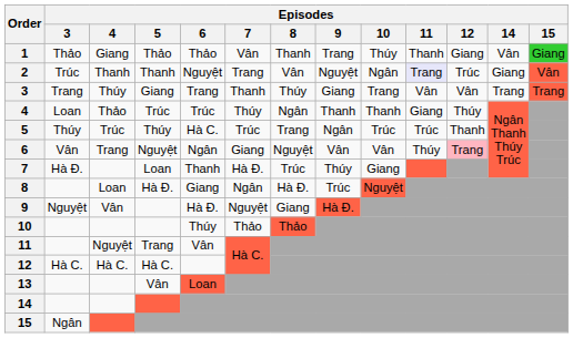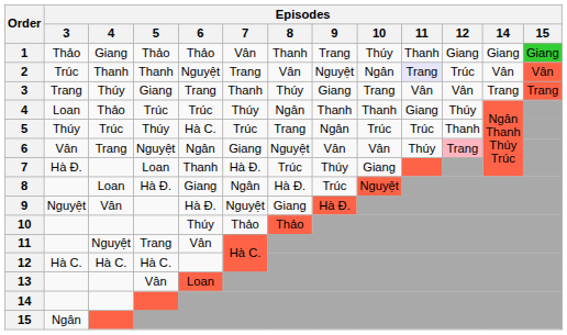1 | Episodes / 14: Vân -> Giang
2 | Episodes / 14: Giang -> Vân
